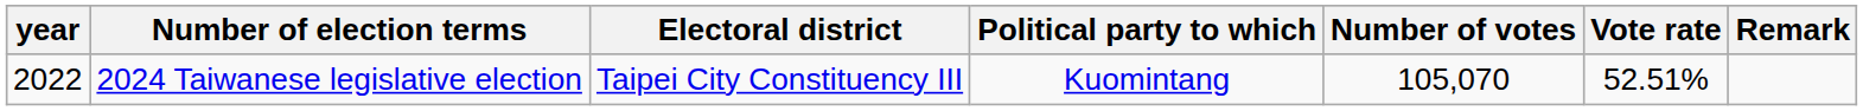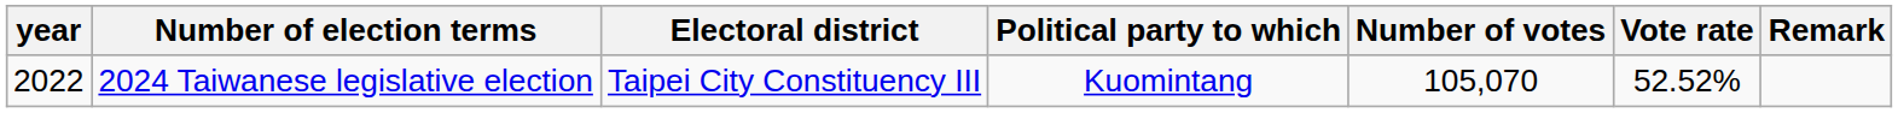2024 Taiwanese legislative election | Vote rate: 52.51% -> 52.52%
